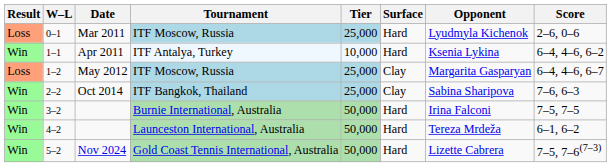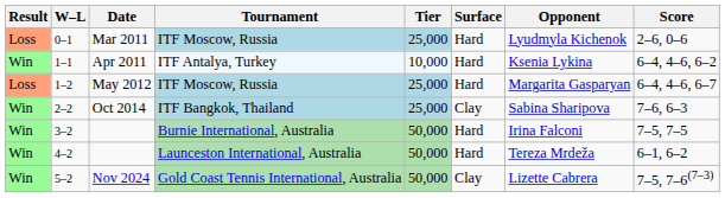1–2 | Surface: Clay -> Hard
5–2 | Surface: Hard -> Clay
